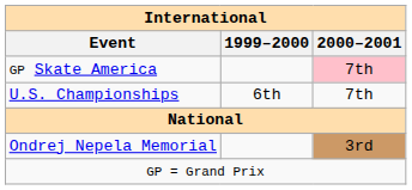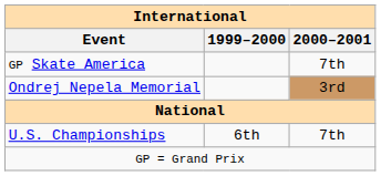GP Skate America | 2000–2001: pink background -> no background
rows swapped: Ondrej Nepela Memorial <-> U.S. Championships
